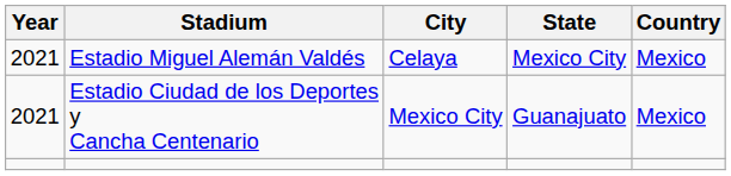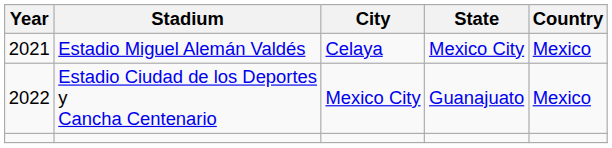Estadio Ciudad de los Deportes y Cancha Centenario | Year: 2021 -> 2022
